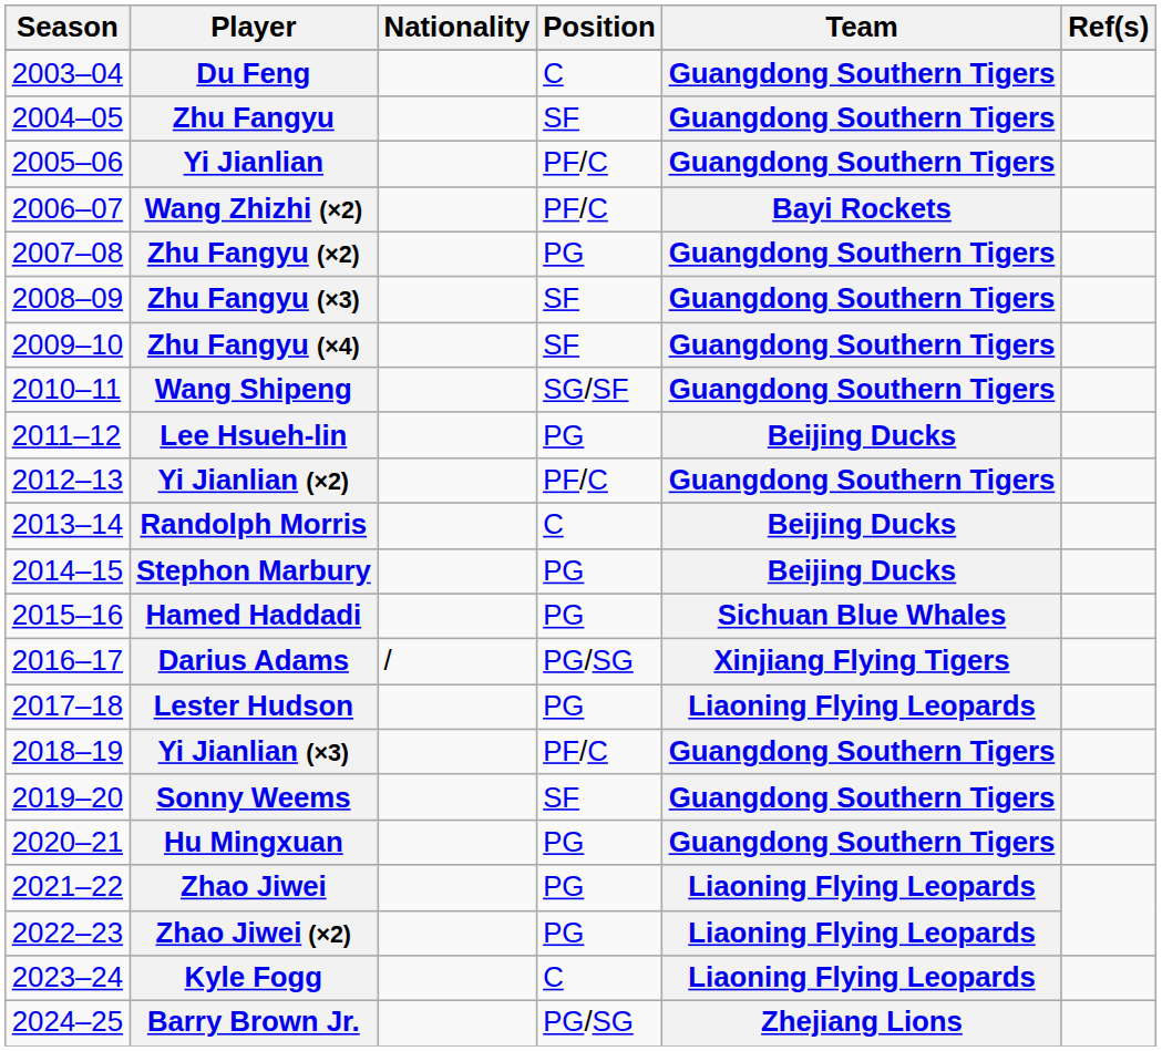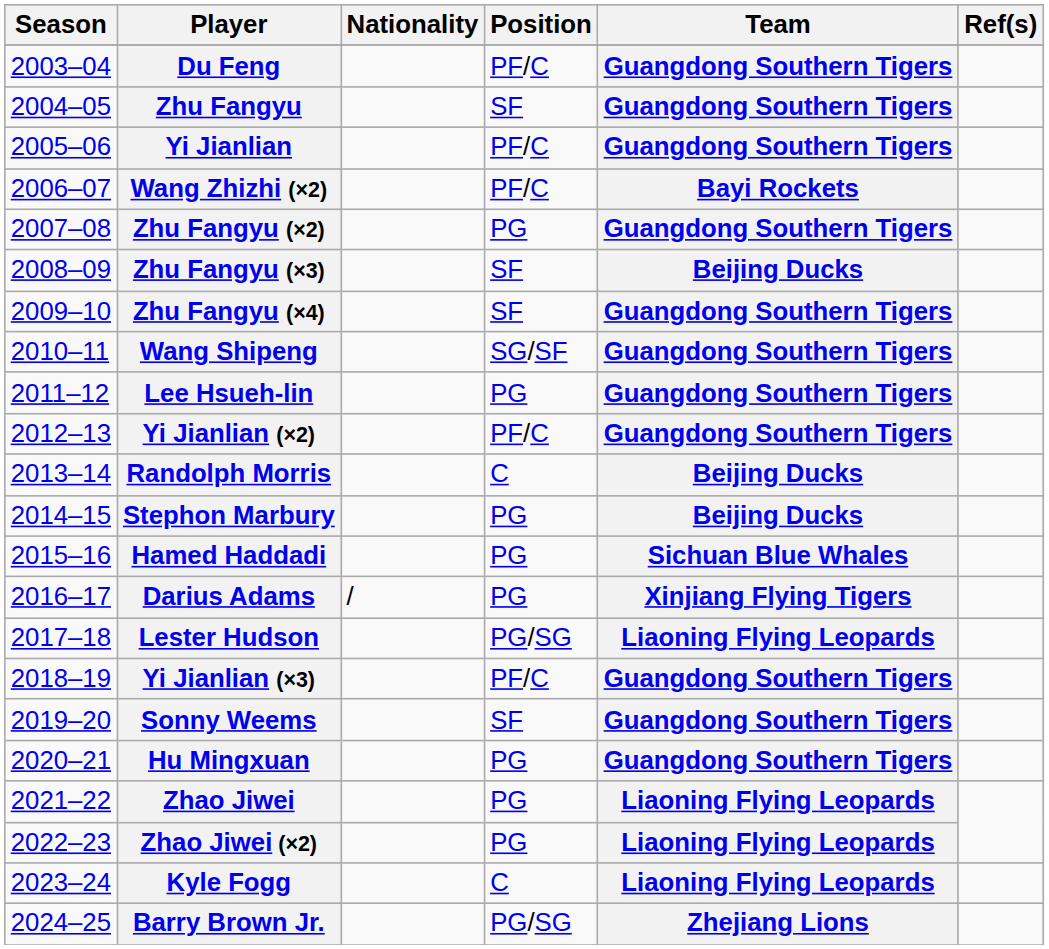Du Feng | Position: C -> PF/C
Zhu Fangyu (×3) | Team: Guangdong Southern Tigers -> Beijing Ducks
Lee Hsueh-lin | Team: Beijing Ducks -> Guangdong Southern Tigers
Darius Adams | Position: PG/SG -> PG
Lester Hudson | Position: PG -> PG/SG
